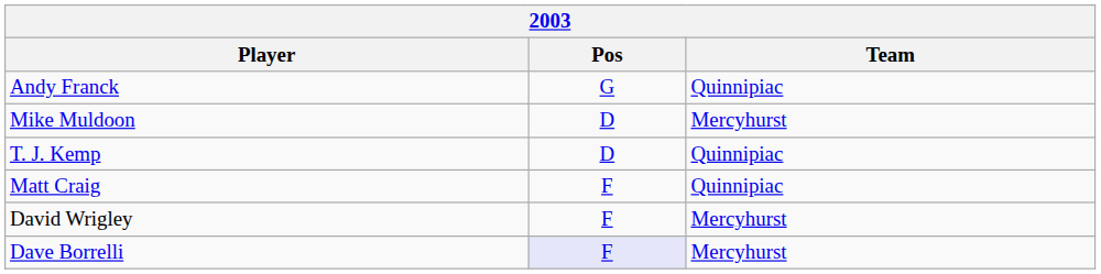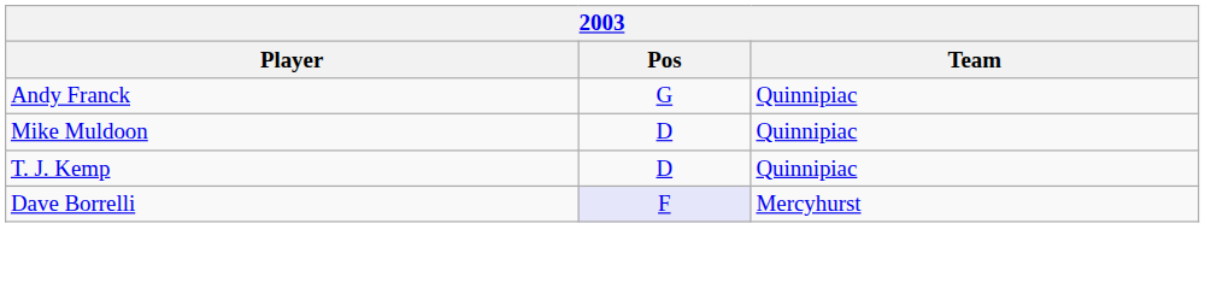Mike Muldoon | Team: Mercyhurst -> Quinnipiac
- row: Matt Craig | F | Quinnipiac
- row: David Wrigley | F | Mercyhurst
